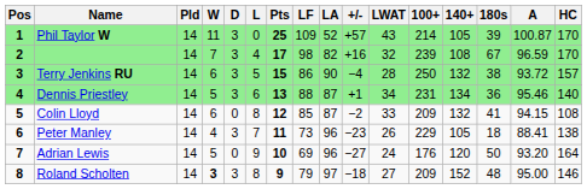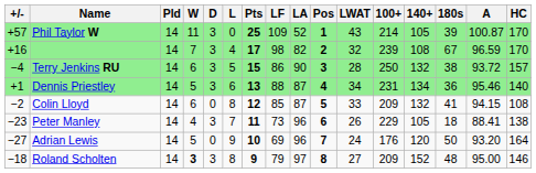columns swapped: Pos <-> +/-
